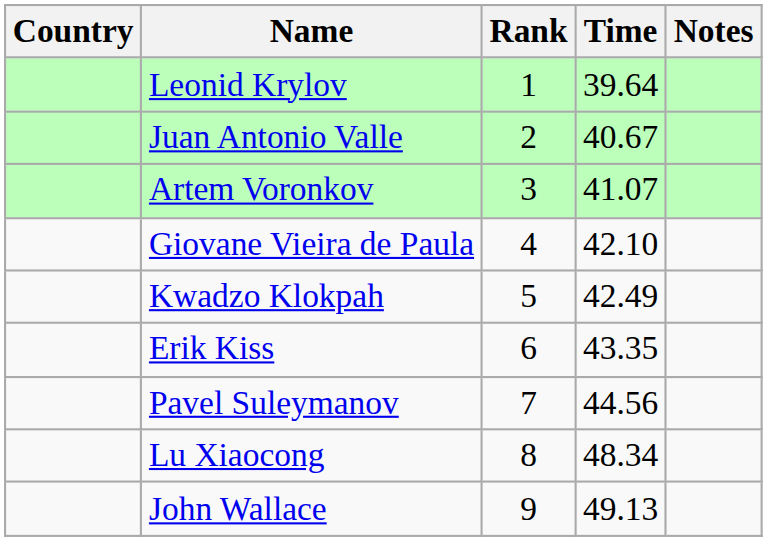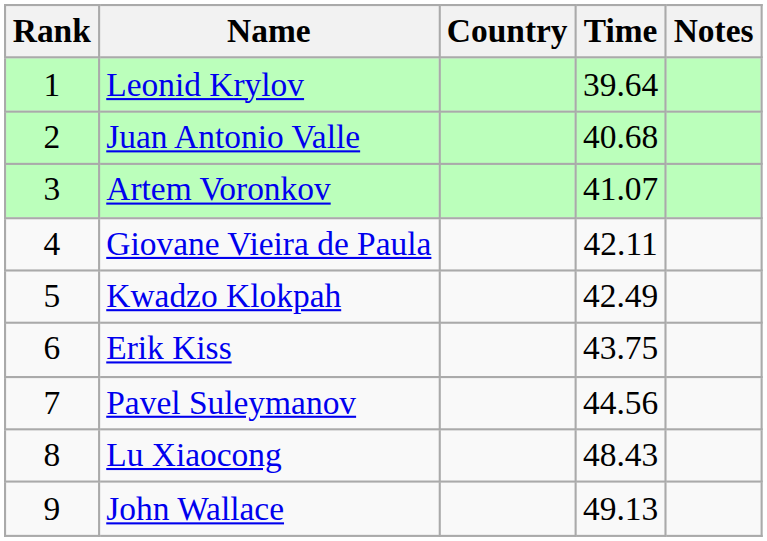columns swapped: Rank <-> Country
Juan Antonio Valle | Time: 40.67 -> 40.68
Giovane Vieira de Paula | Time: 42.10 -> 42.11
Erik Kiss | Time: 43.35 -> 43.75
Lu Xiaocong | Time: 48.34 -> 48.43
